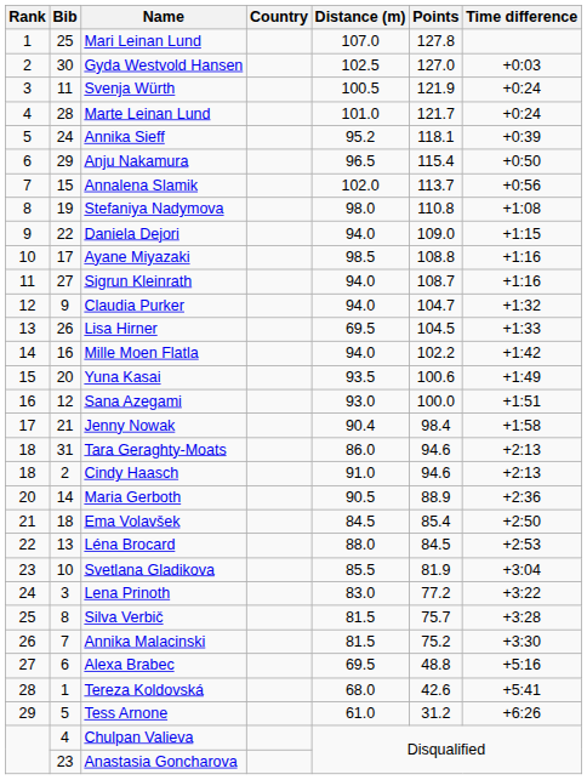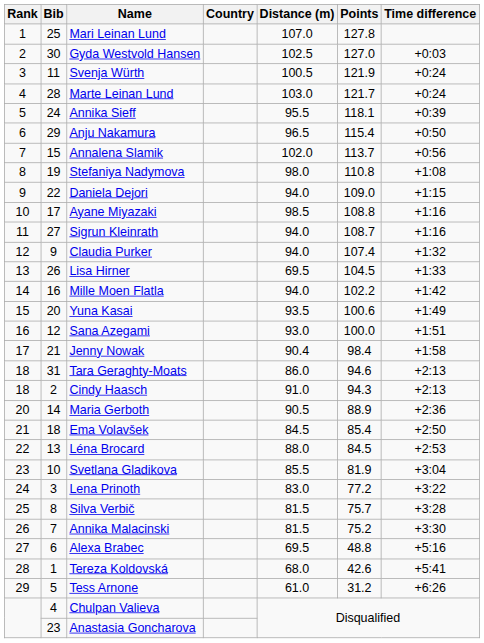Marte Leinan Lund | Distance (m): 101.0 -> 103.0
Annika Sieff | Distance (m): 95.2 -> 95.5
Claudia Purker | Points: 104.7 -> 107.4
Cindy Haasch | Points: 94.6 -> 94.3
